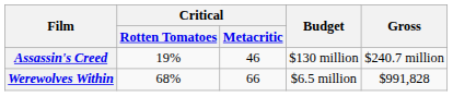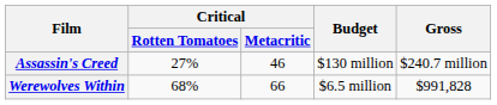Assassin's Creed | Critical / Rotten Tomatoes: 19% -> 27%
